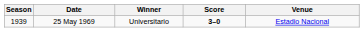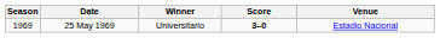25 May 1969 | Season: 1939 -> 1969
